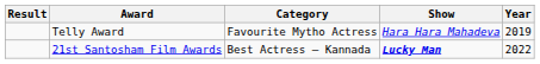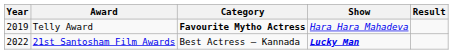columns swapped: Year <-> Result
Telly Award | Category: normal -> bold
